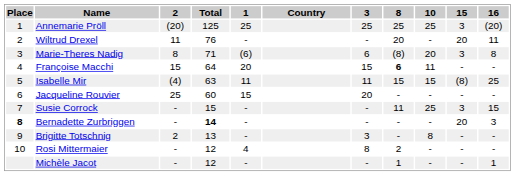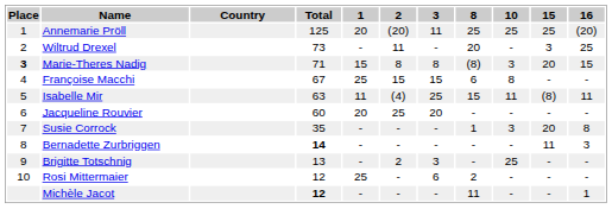columns swapped: Country <-> 2
Annemarie Pröll | 1: 25 -> 20
Annemarie Pröll | 3: 25 -> 11
Annemarie Pröll | 15: 3 -> 25
Wiltrud Drexel | Total: 76 -> 73
Wiltrud Drexel | 15: 20 -> 3
Wiltrud Drexel | 16: 11 -> 25
Marie-Theres Nadig | Place: normal -> bold
Marie-Theres Nadig | 1: (6) -> 15
Marie-Theres Nadig | 3: 6 -> 8
Marie-Theres Nadig | 10: 20 -> 3
Marie-Theres Nadig | 15: 3 -> 20
Marie-Theres Nadig | 16: 8 -> 15
Françoise Macchi | Total: 64 -> 67
Françoise Macchi | 1: 20 -> 25
Françoise Macchi | 8: bold -> normal
Françoise Macchi | 10: 11 -> 8
Isabelle Mir | 3: 11 -> 25
Isabelle Mir | 10: 15 -> 11
Isabelle Mir | 16: 25 -> 11
Jacqueline Rouvier | 1: 15 -> 20
Susie Corrock | Total: 15 -> 35
Susie Corrock | 8: 11 -> 1
Susie Corrock | 10: 25 -> 3
Susie Corrock | 15: 3 -> 20
Susie Corrock | 16: 15 -> 8
Bernadette Zurbriggen | Place: bold -> normal
Bernadette Zurbriggen | 15: 20 -> 11
Brigitte Totschnig | 10: 8 -> 25
Rosi Mittermaier | 1: 4 -> 25
Rosi Mittermaier | 3: 8 -> 6
Michèle Jacot | Total: normal -> bold
Michèle Jacot | 8: 1 -> 11
